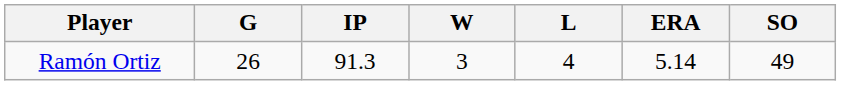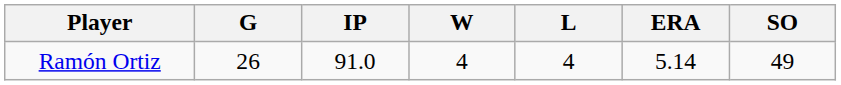Ramón Ortiz | IP: 91.3 -> 91.0
Ramón Ortiz | W: 3 -> 4
